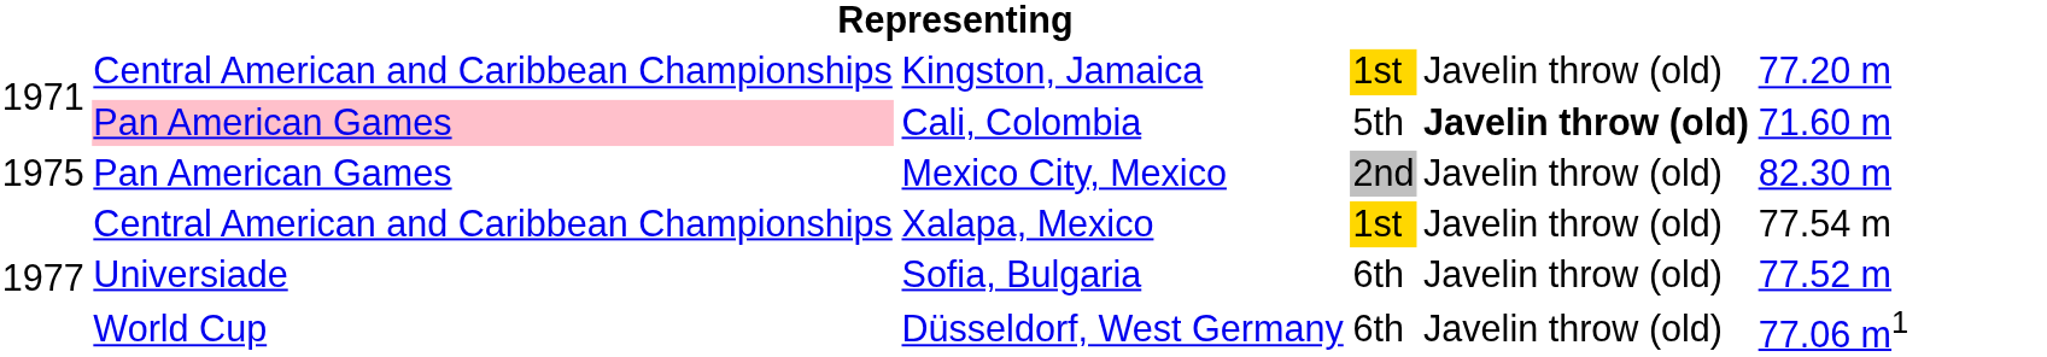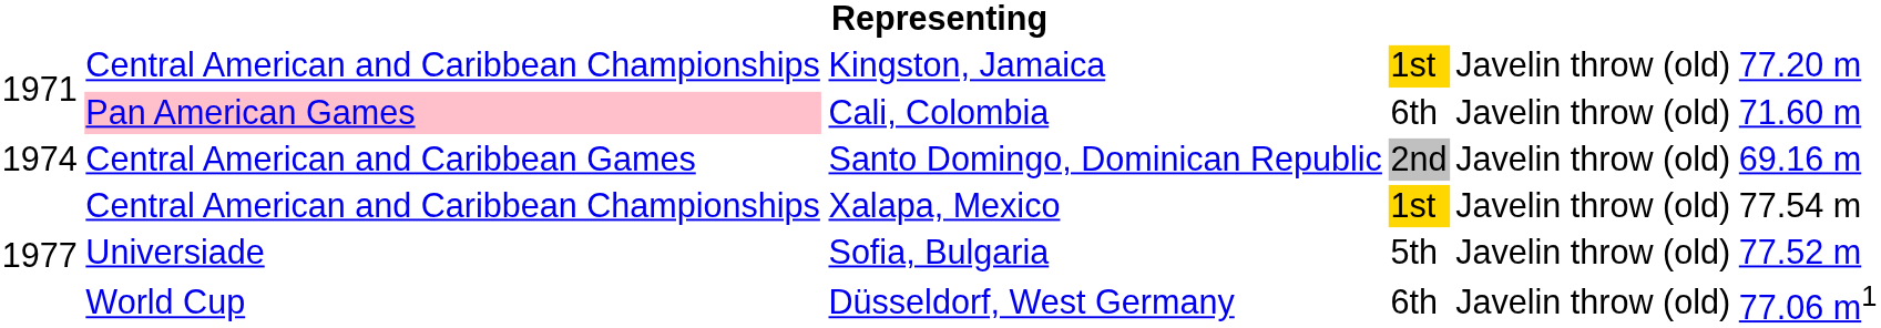Cali, Colombia | column 4: 5th -> 6th
Cali, Colombia | column 5: bold -> normal
+ row: 1974 | Central American and Caribbean Games | Santo Domingo, Dominican Republic | 2nd | Javelin throw (old) | 69.16 m
- row: 1975 | Pan American Games | Mexico City, Mexico | 2nd | Javelin throw (old) | 82.30 m
Sofia, Bulgaria | column 4: 6th -> 5th
